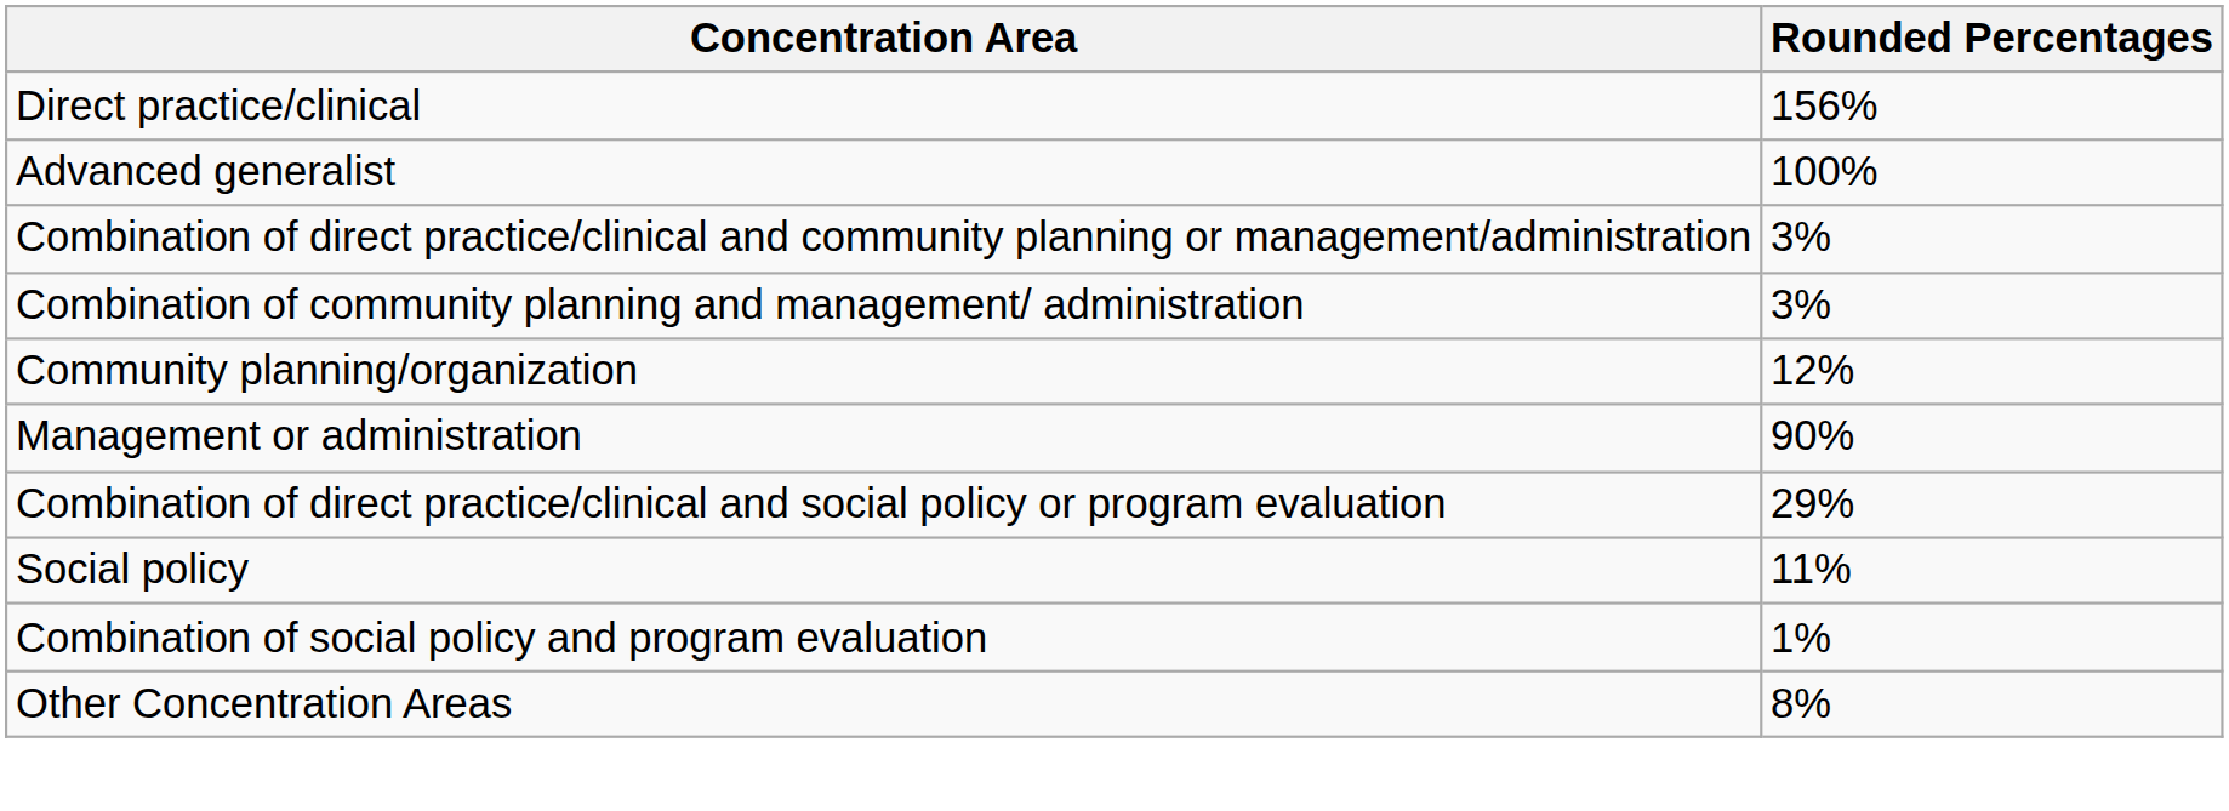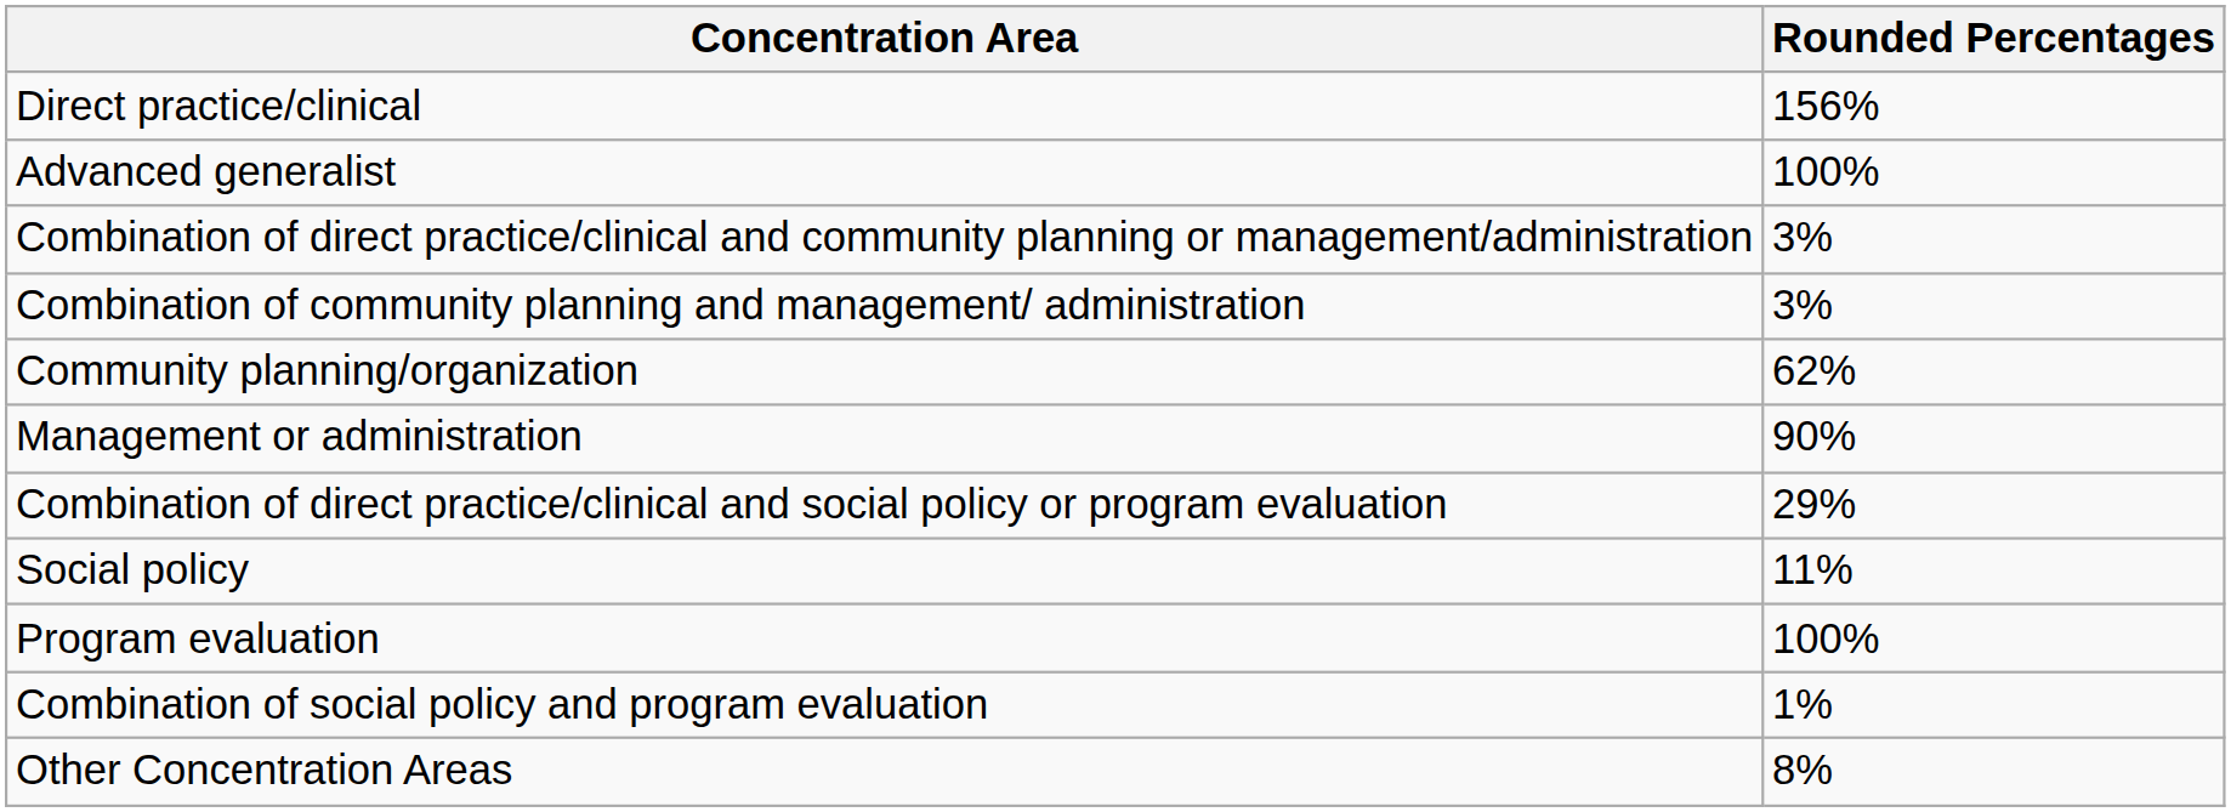Community planning/organization | Rounded Percentages: 12% -> 62%
+ row: Program evaluation | 100%
